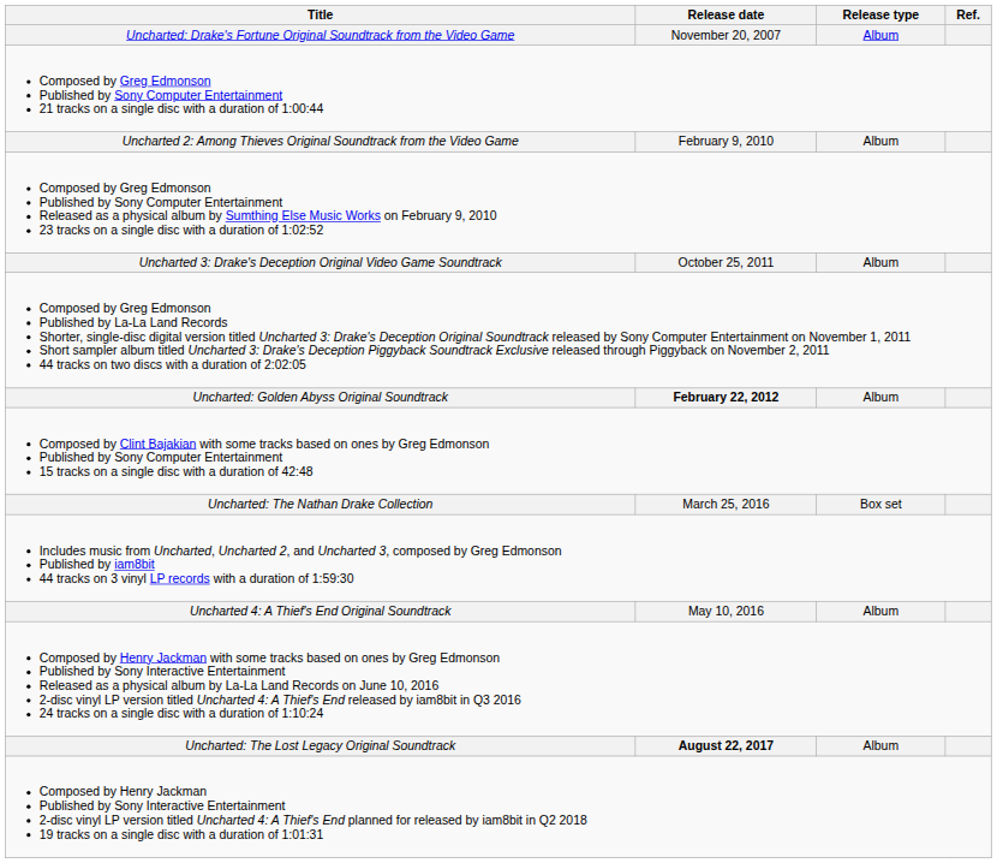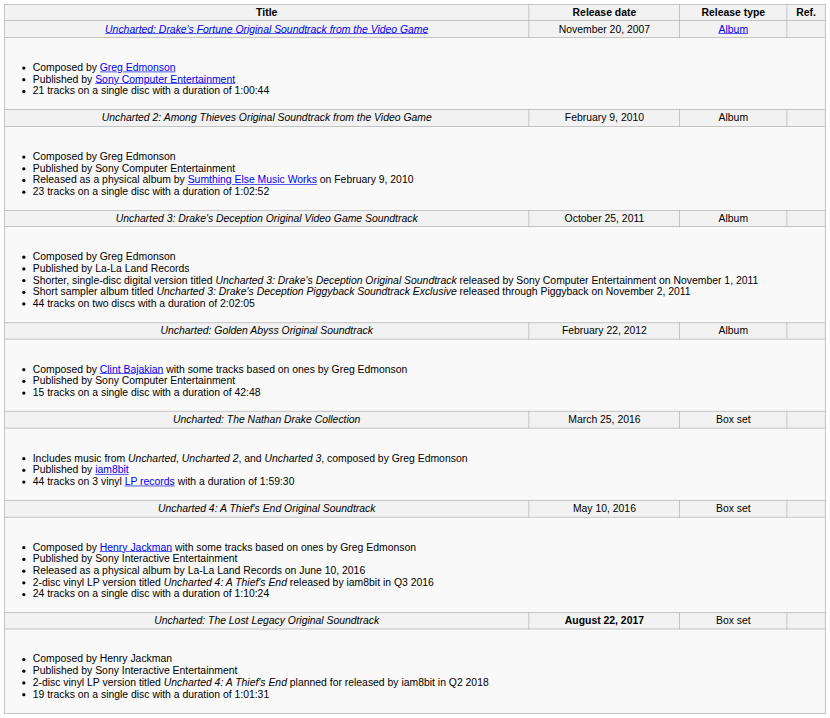Uncharted: Golden Abyss Original Soundtrack | Release date: bold -> normal
Uncharted 4: A Thief's End Original Soundtrack | Release type: Album -> Box set
Uncharted: The Lost Legacy Original Soundtrack | Release type: Album -> Box set
